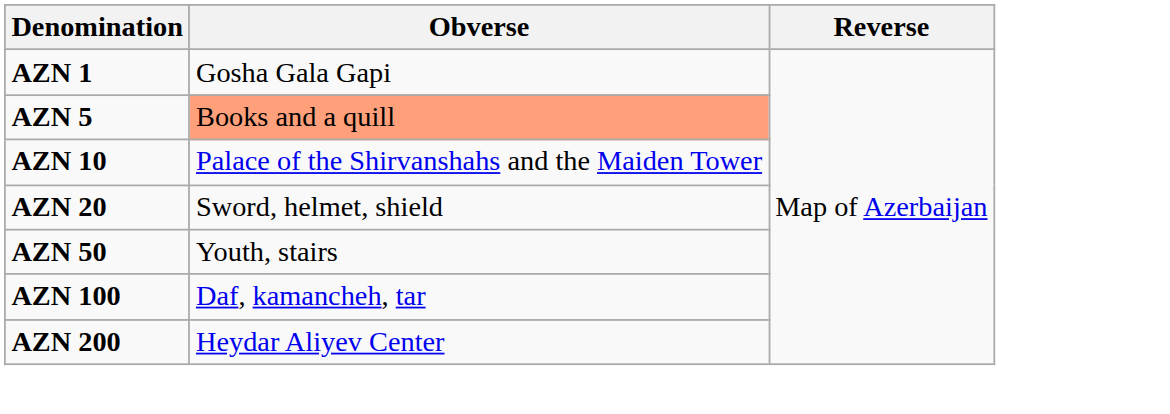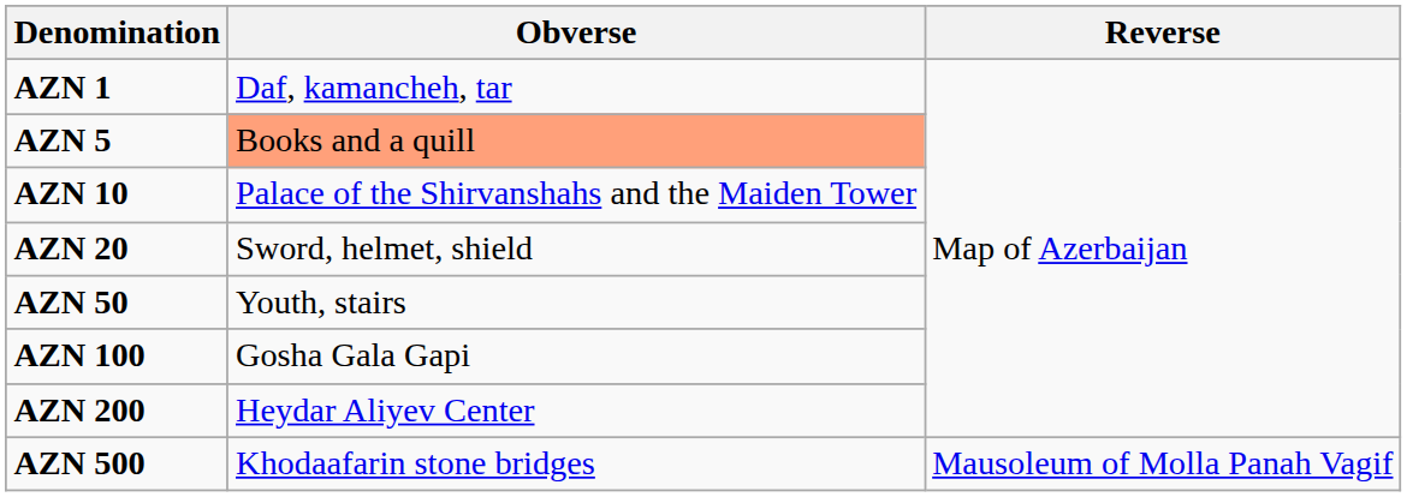AZN 1 | Obverse: Gosha Gala Gapi -> Daf, kamancheh, tar
AZN 100 | Obverse: Daf, kamancheh, tar -> Gosha Gala Gapi
+ row: AZN 500 | Khodaafarin stone bridges | Mausoleum of Molla Panah Vagif
